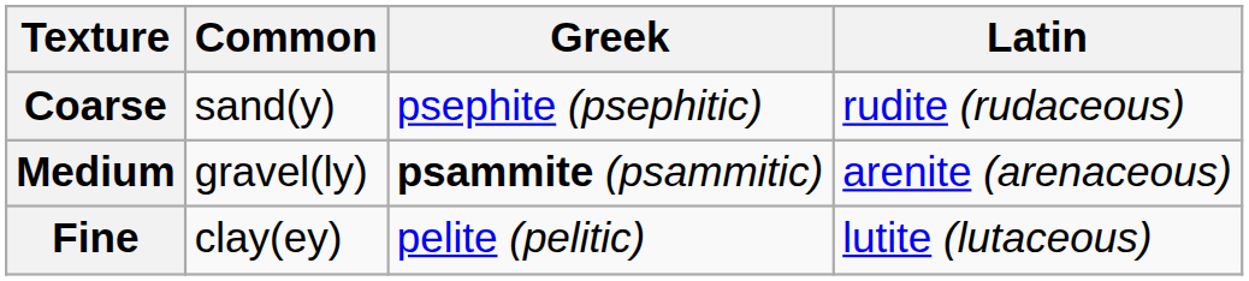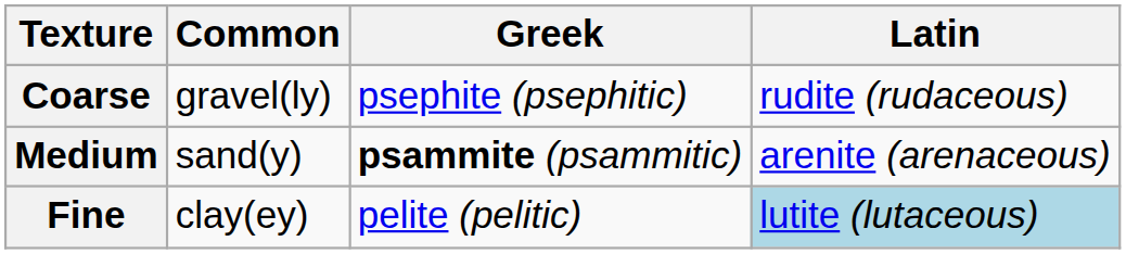Coarse | Common: sand(y) -> gravel(ly)
Medium | Common: gravel(ly) -> sand(y)
Fine | Latin: no background -> lightblue background
